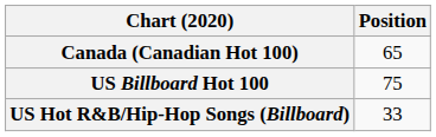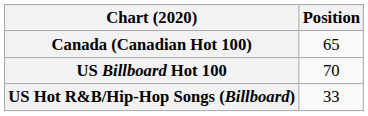US Billboard Hot 100 | Position: 75 -> 70
